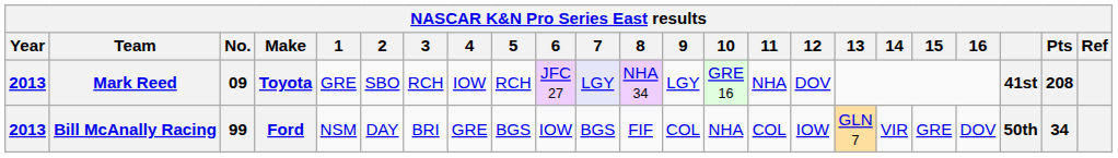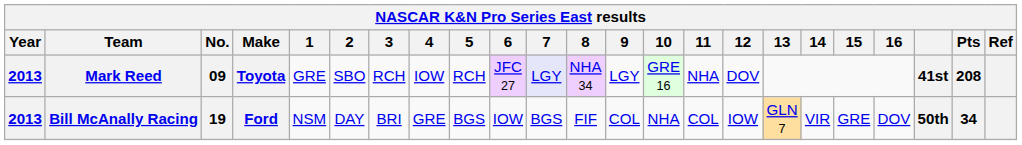Bill McAnally Racing | No.: 99 -> 19
